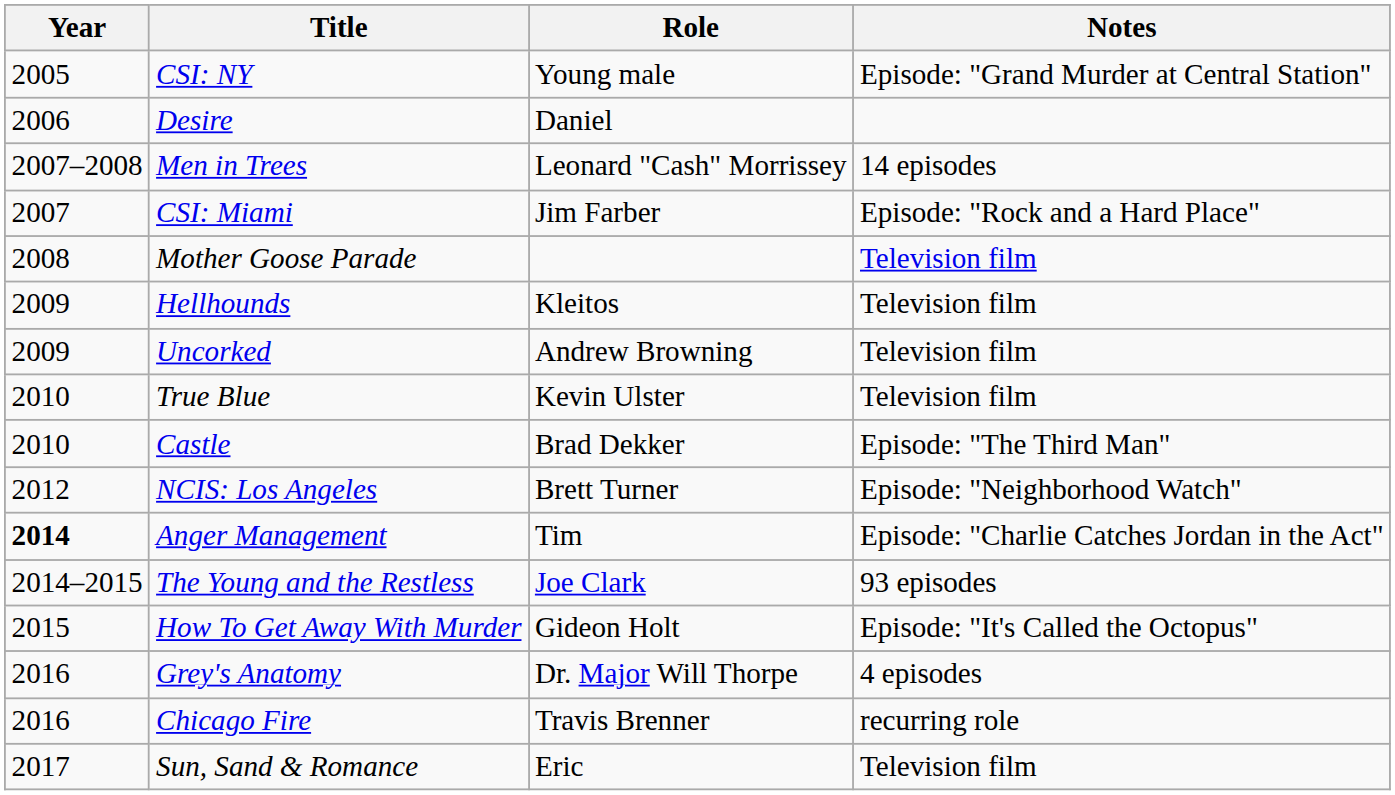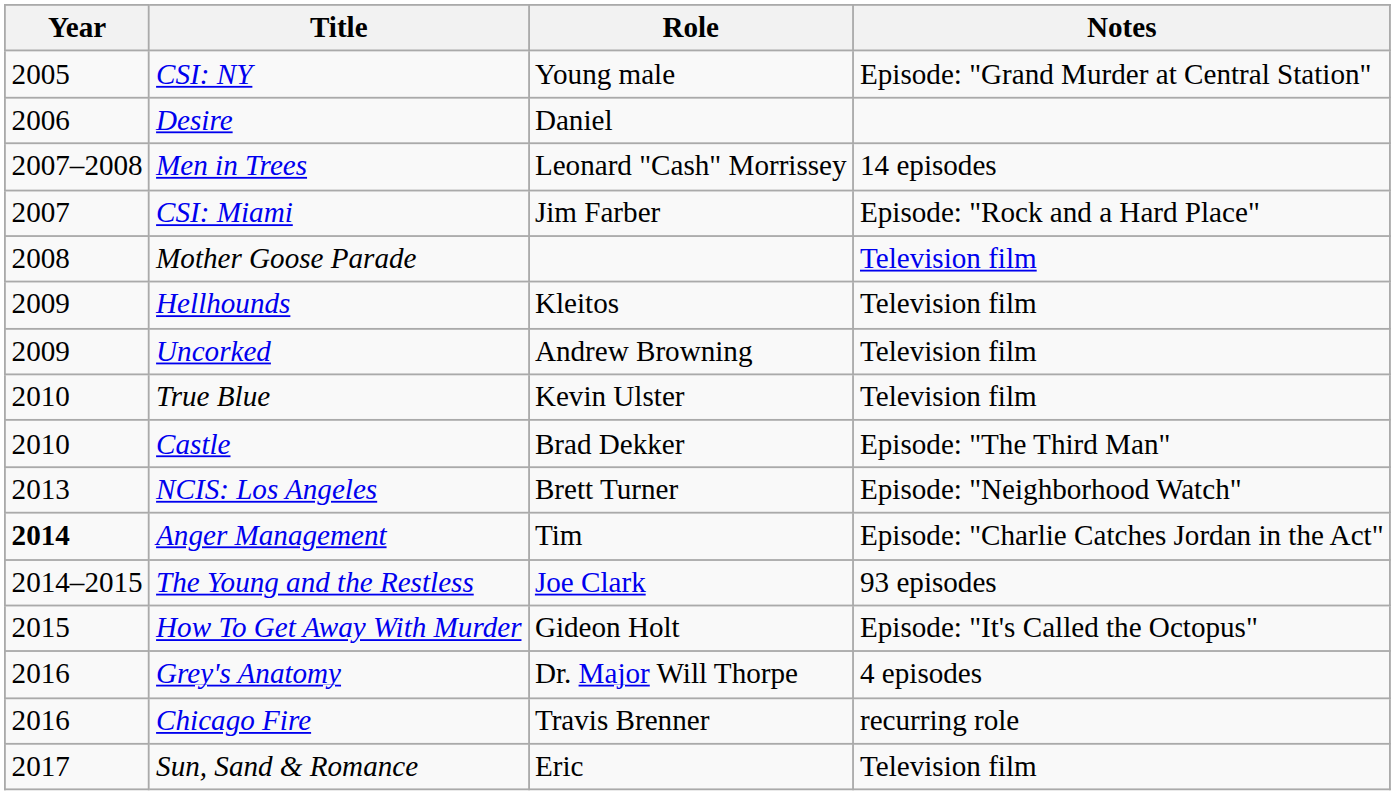NCIS: Los Angeles | Year: 2012 -> 2013
